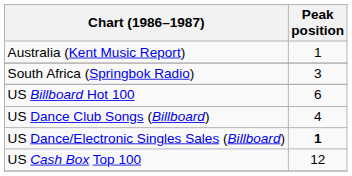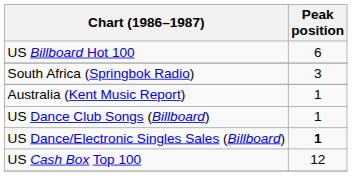rows swapped: Australia (Kent Music Report) <-> US Billboard Hot 100
US Dance Club Songs (Billboard) | Peak position: 4 -> 1
